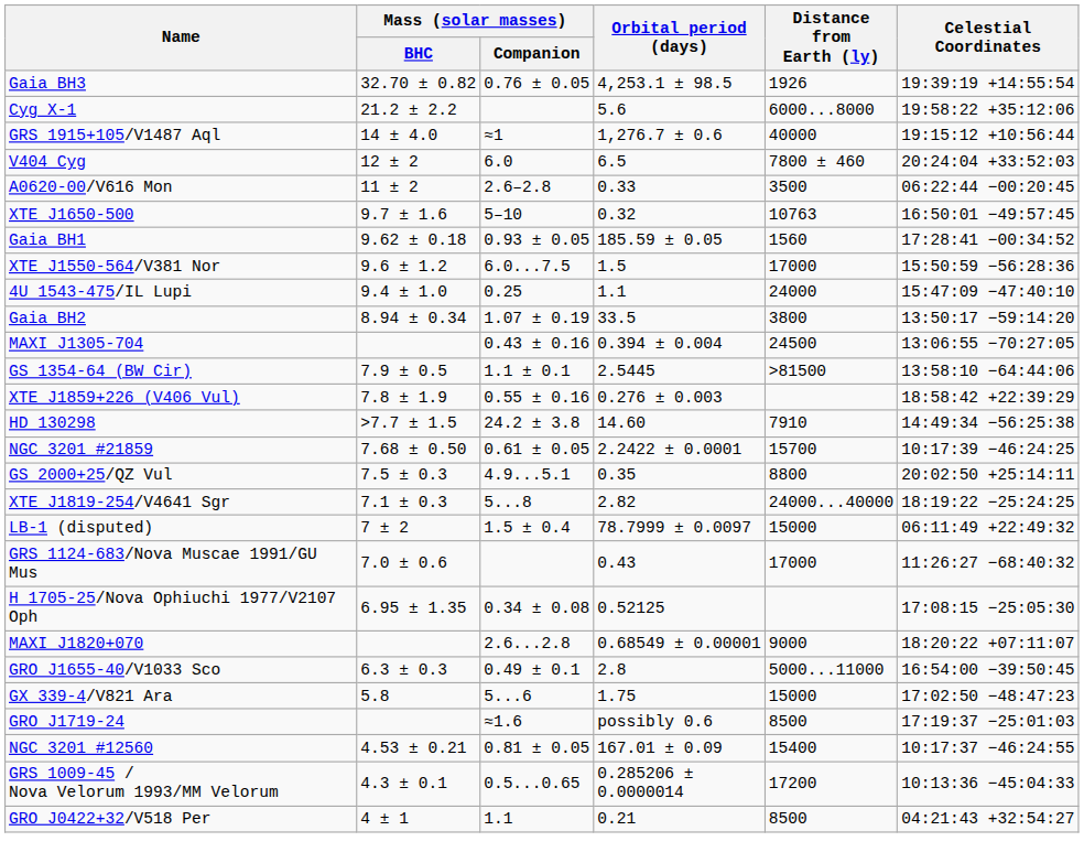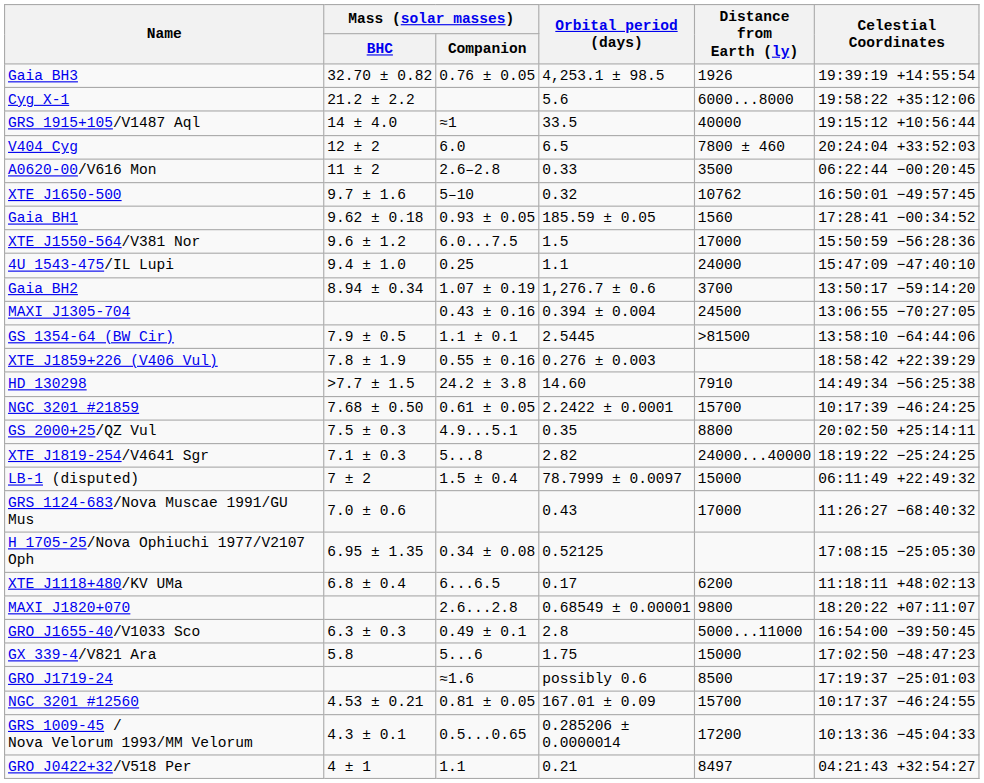GRS 1915+105/V1487 Aql | Orbital period (days): 1,276.7 ± 0.6 -> 33.5
XTE J1650-500 | Distance from Earth (ly): 10763 -> 10762
Gaia BH2 | Orbital period (days): 33.5 -> 1,276.7 ± 0.6
Gaia BH2 | Distance from Earth (ly): 3800 -> 3700
+ row: XTE J1118+480/KV UMa | 6.8 ± 0.4 | 6...6.5 | 0.17 | 6200 | 11:18:11 +48:02:13
MAXI J1820+070 | Distance from Earth (ly): 9000 -> 9800
NGC 3201 #12560 | Distance from Earth (ly): 15400 -> 15700
GRO J0422+32/V518 Per | Distance from Earth (ly): 8500 -> 8497
